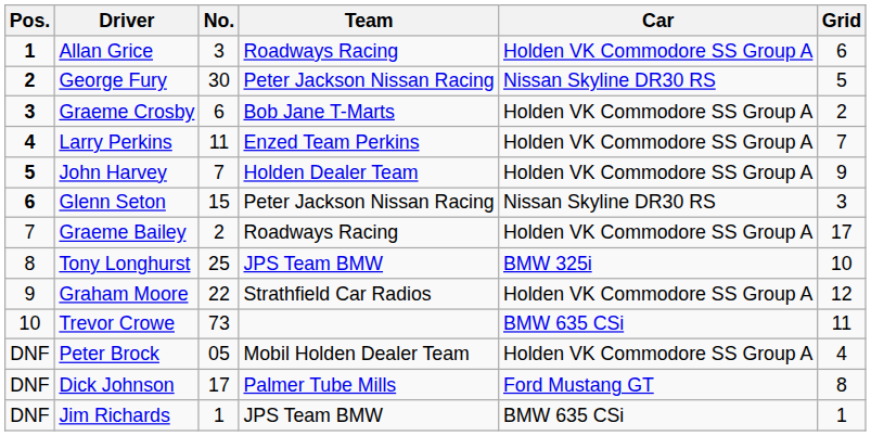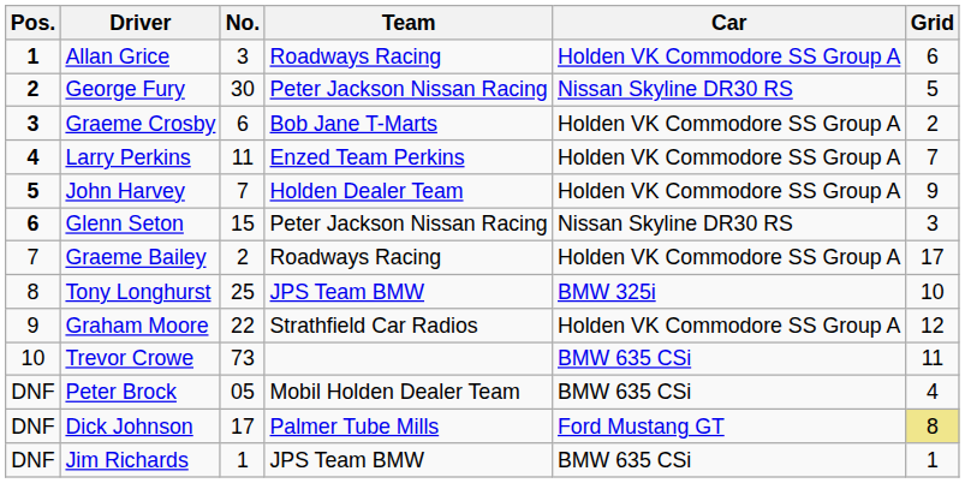Peter Brock | Car: Holden VK Commodore SS Group A -> BMW 635 CSi
Dick Johnson | Grid: no background -> khaki background
